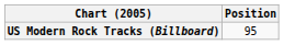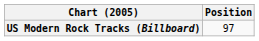US Modern Rock Tracks (Billboard) | Position: 95 -> 97
